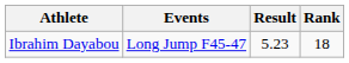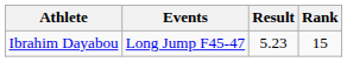Ibrahim Dayabou | Rank: 18 -> 15
